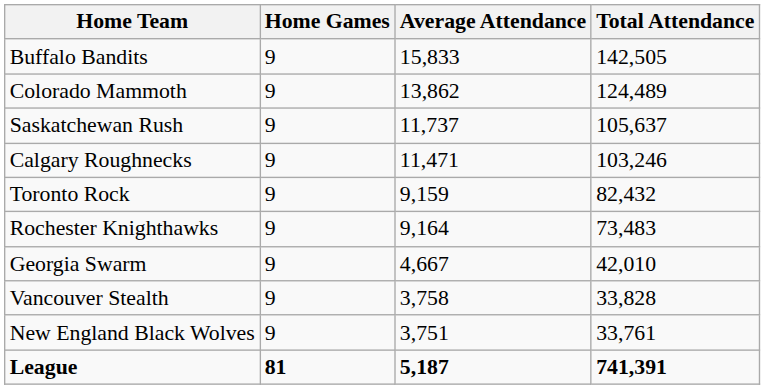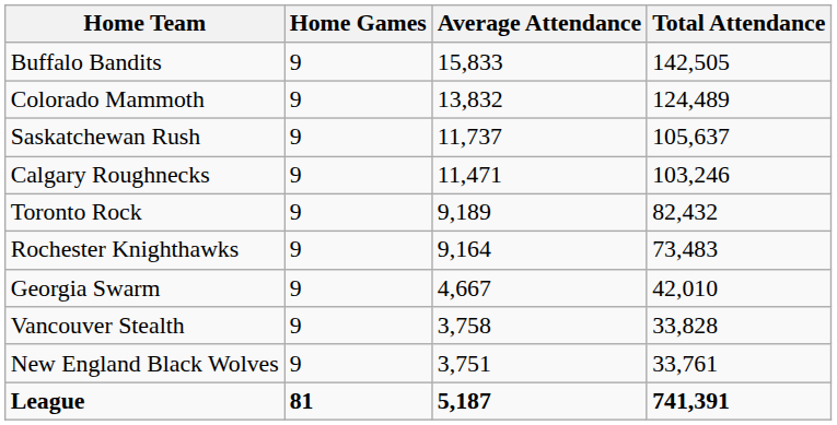Colorado Mammoth | Average Attendance: 13,862 -> 13,832
Toronto Rock | Average Attendance: 9,159 -> 9,189
